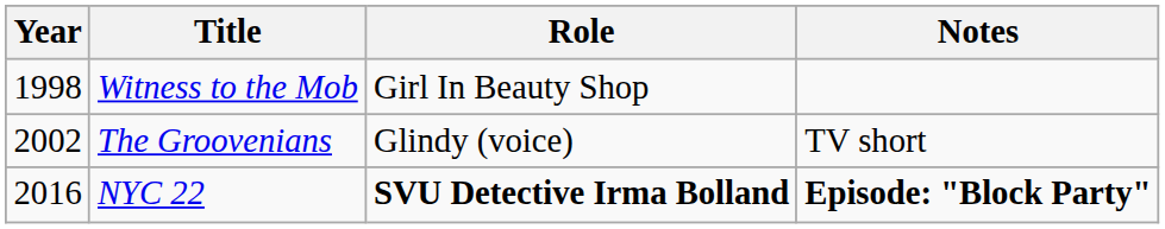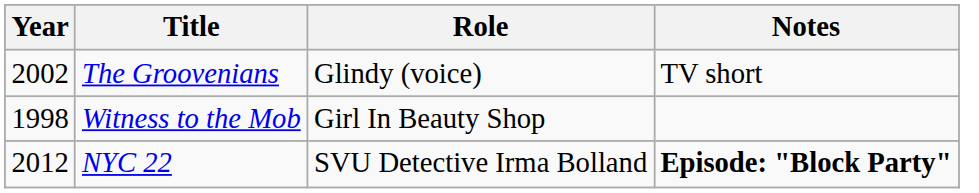rows swapped: Witness to the Mob <-> The Groovenians
NYC 22 | Year: 2016 -> 2012
NYC 22 | Role: bold -> normal
